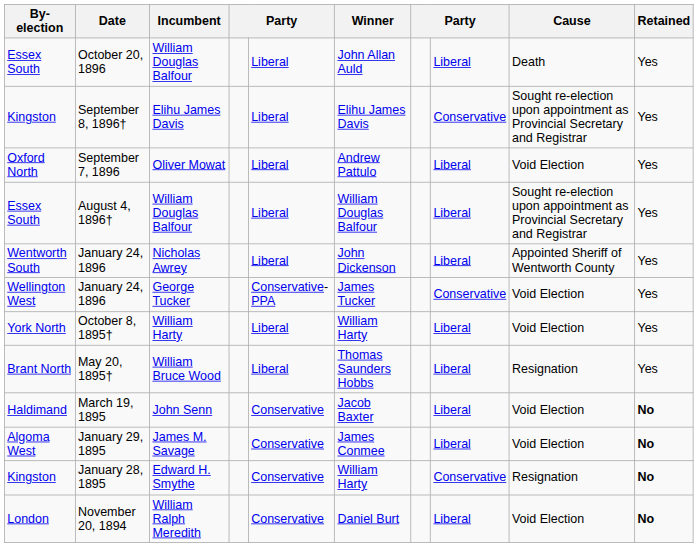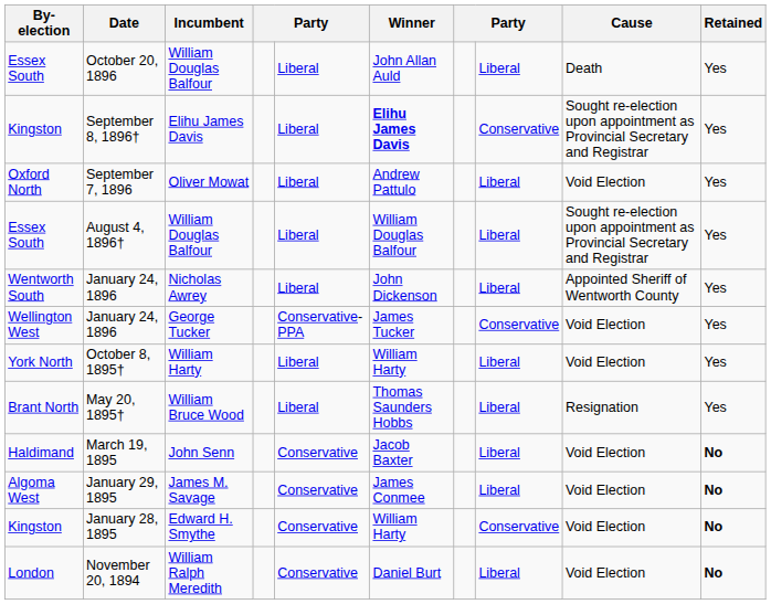September 8, 1896† | Winner: normal -> bold
January 28, 1895 | Cause: Resignation -> Void Election
